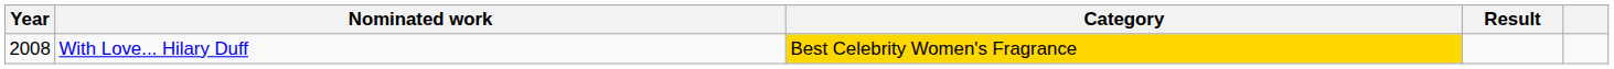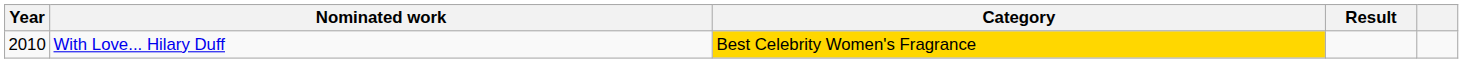With Love... Hilary Duff | Year: 2008 -> 2010
